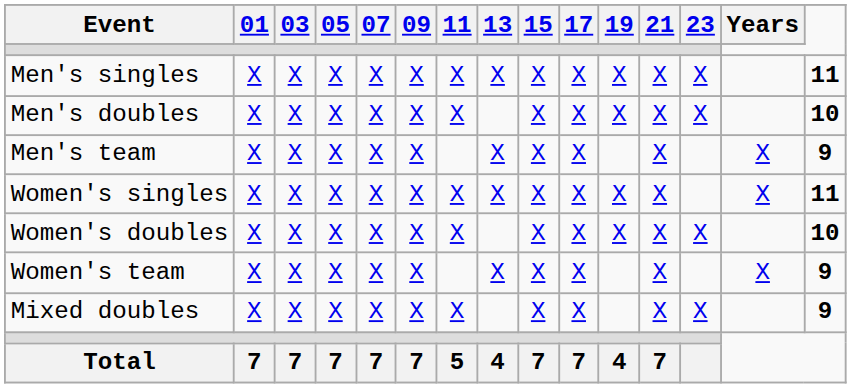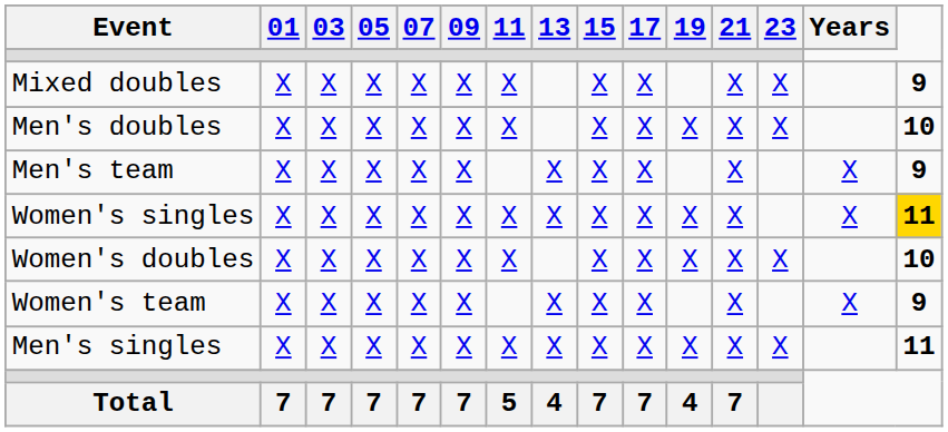rows swapped: Men's singles <-> Mixed doubles
Women's singles | column 15: no background -> gold background
